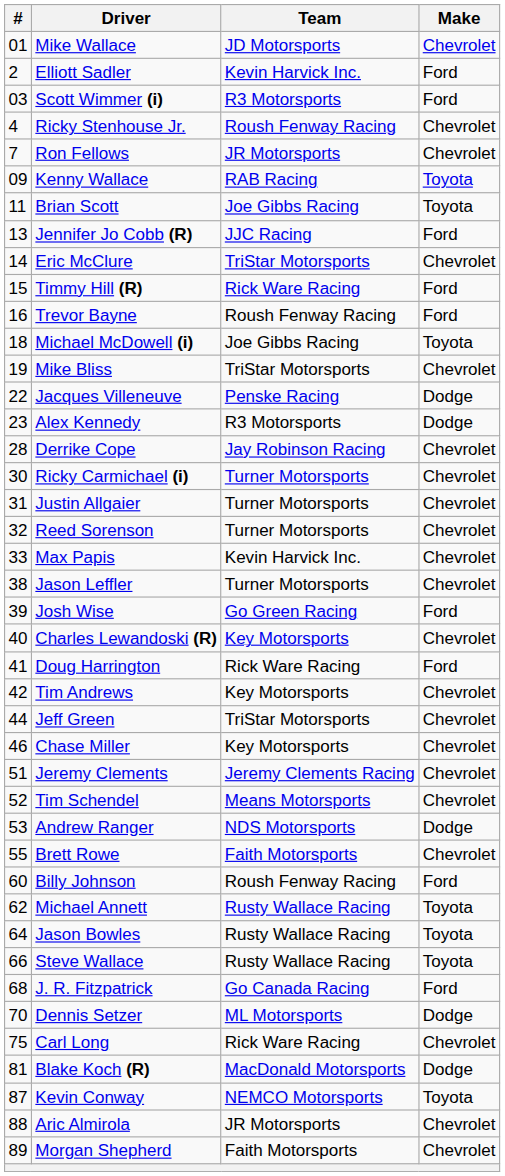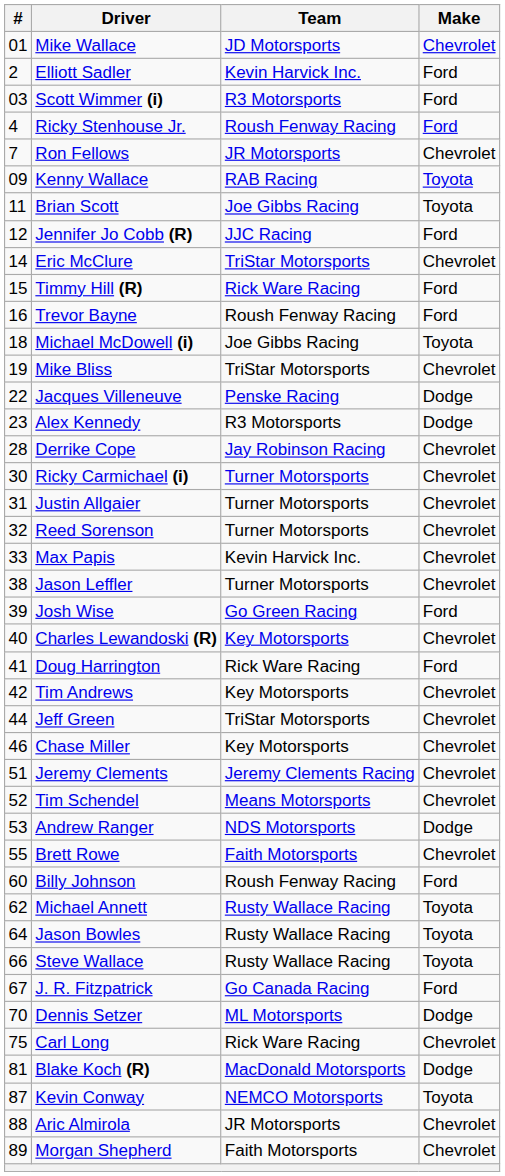Ricky Stenhouse Jr. | Make: Chevrolet -> Ford
Jennifer Jo Cobb (R) | #: 13 -> 12
J. R. Fitzpatrick | #: 68 -> 67
